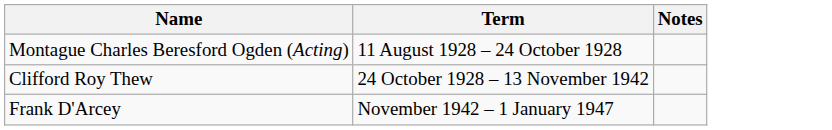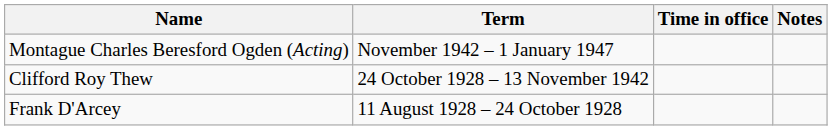+ column: Time in office
Montague Charles Beresford Ogden (Acting) | Term: 11 August 1928 – 24 October 1928 -> November 1942 – 1 January 1947
Frank D'Arcey | Term: November 1942 – 1 January 1947 -> 11 August 1928 – 24 October 1928
